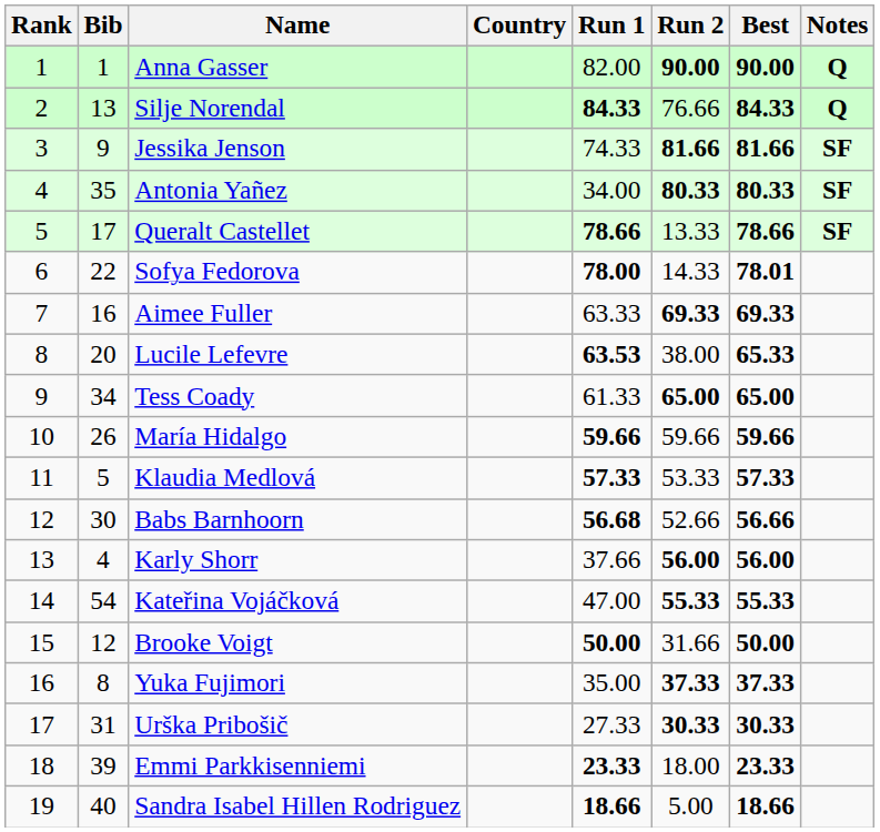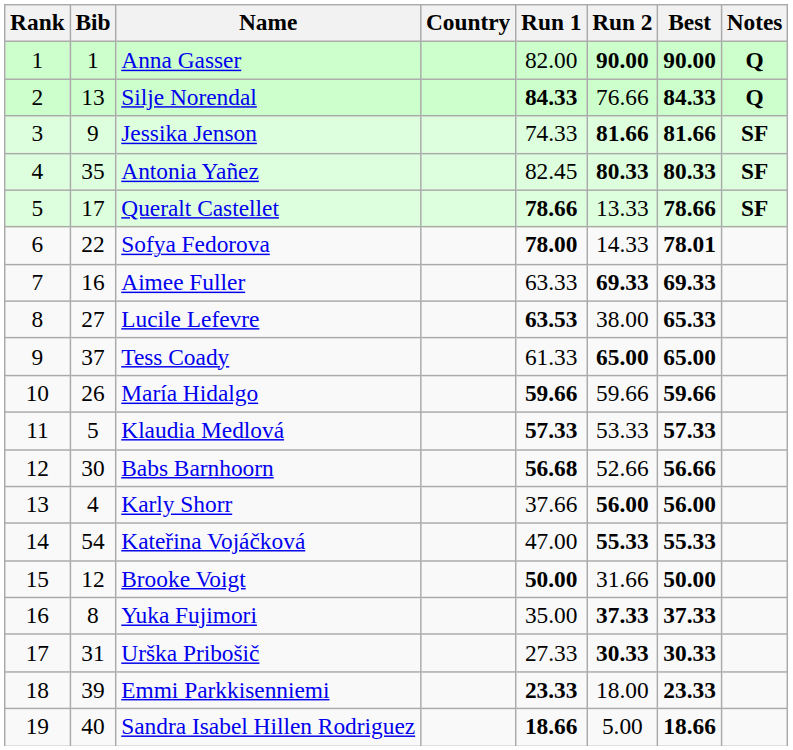Antonia Yañez | Run 1: 34.00 -> 82.45
Lucile Lefevre | Bib: 20 -> 27
Tess Coady | Bib: 34 -> 37
